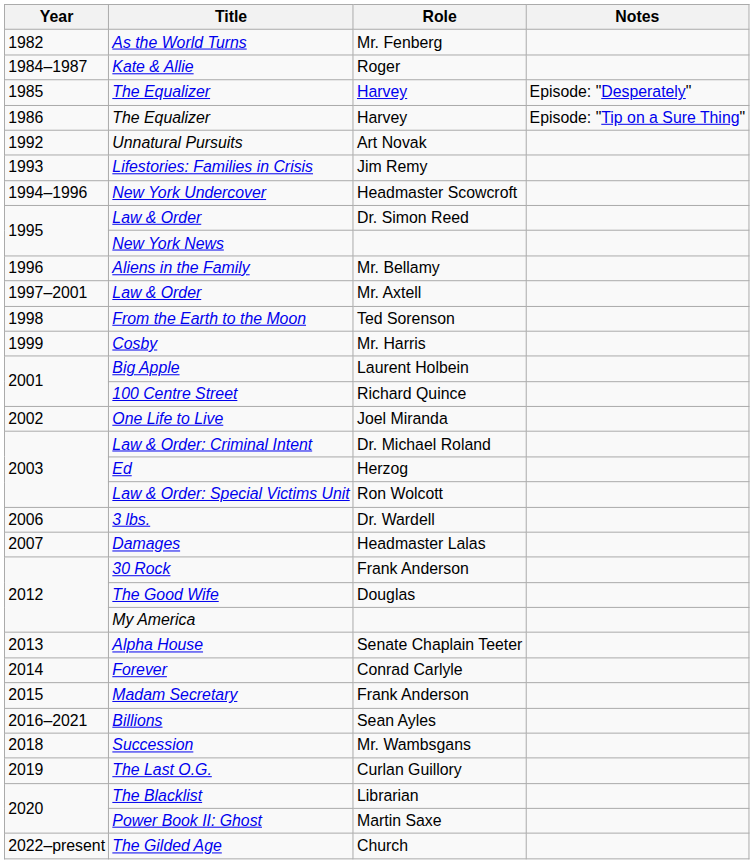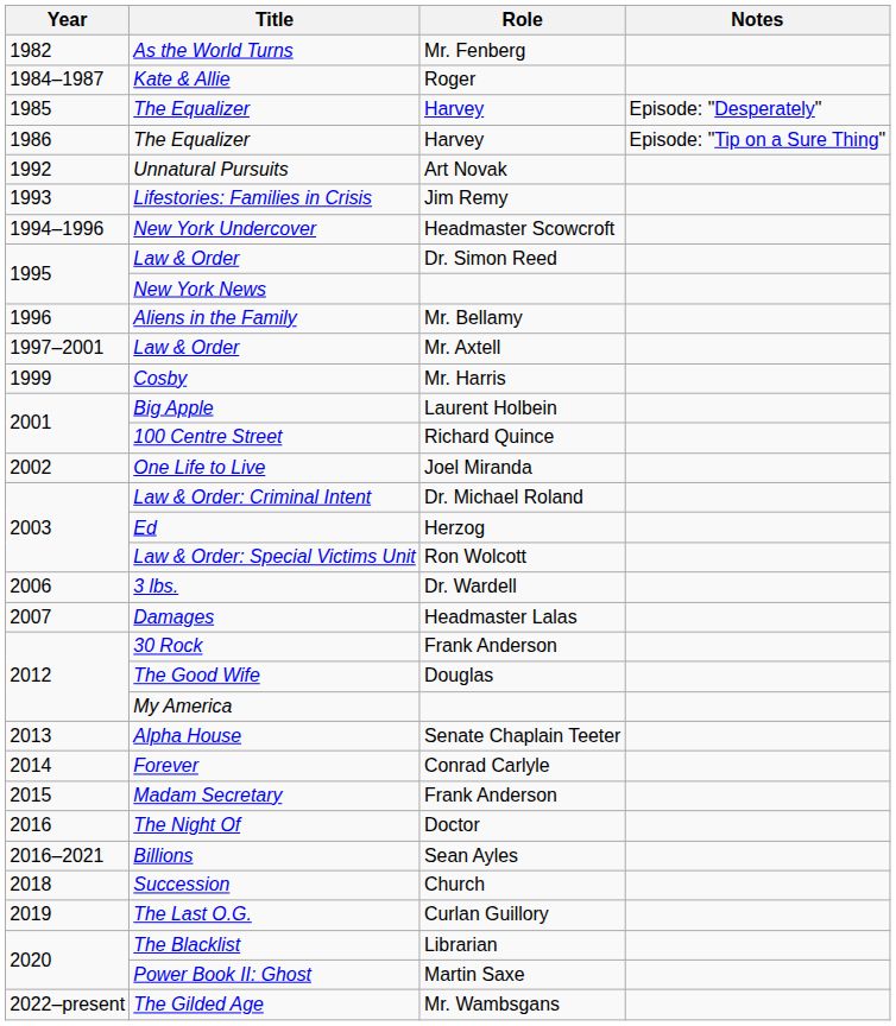- row: 1998 | From the Earth to the Moon | Ted Sorenson
+ row: 2016 | The Night Of | Doctor
Succession | Role: Mr. Wambsgans -> Church
The Gilded Age | Role: Church -> Mr. Wambsgans
